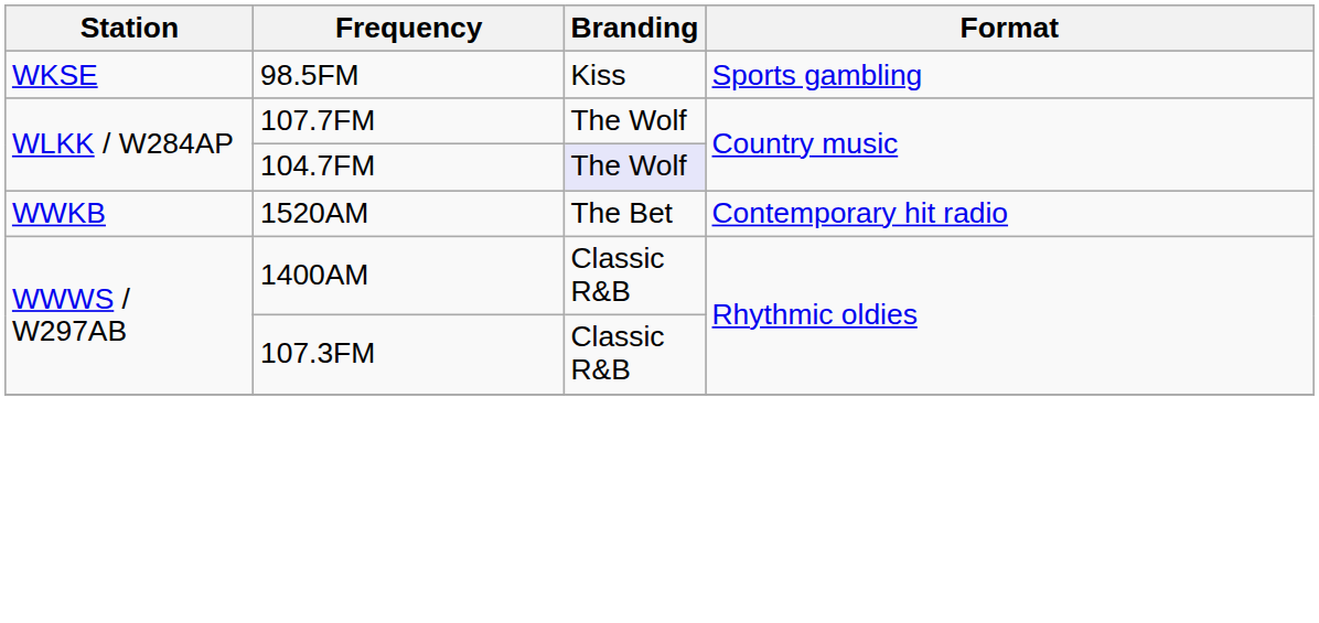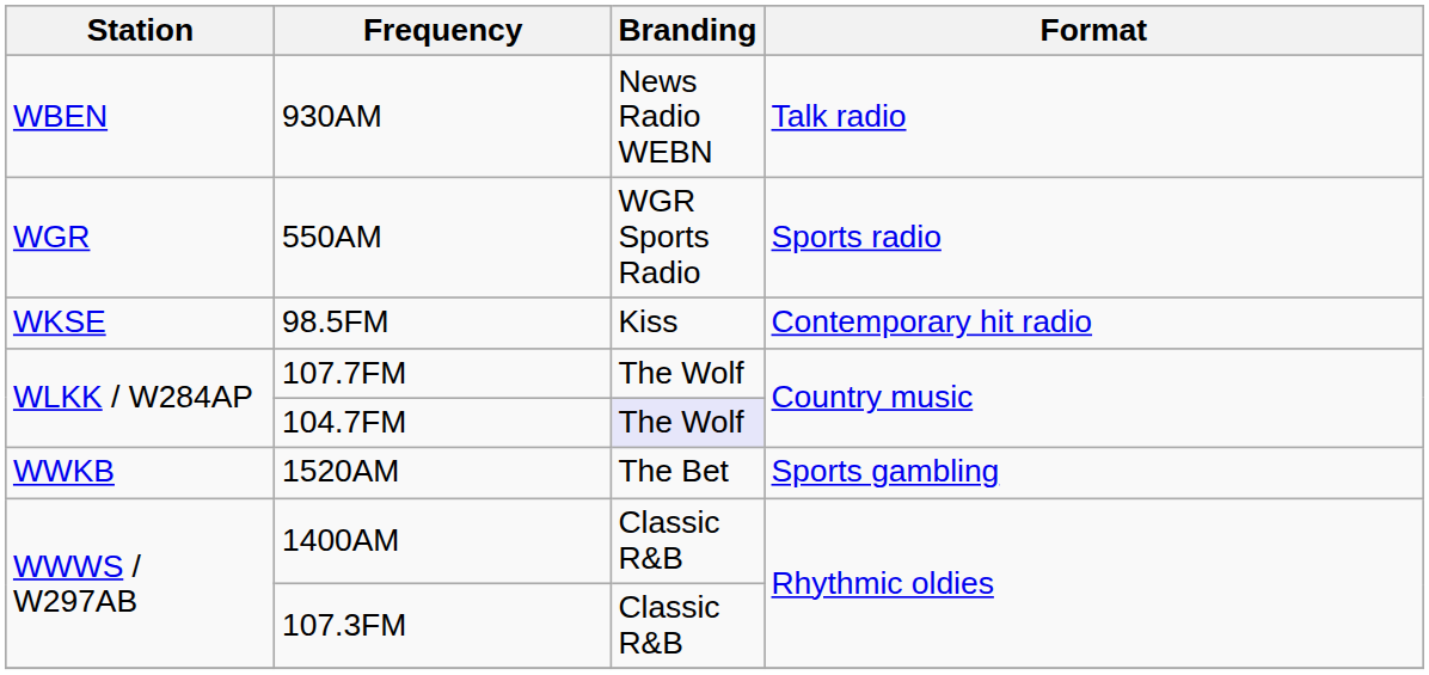+ row: WBEN | 930AM | News Radio WEBN | Talk radio
+ row: WGR | 550AM | WGR Sports Radio | Sports radio
98.5FM | Format: Sports gambling -> Contemporary hit radio
1520AM | Format: Contemporary hit radio -> Sports gambling
